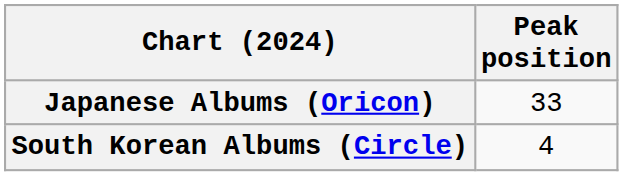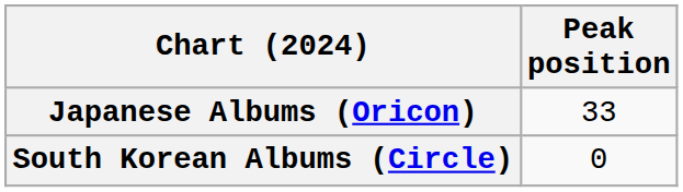South Korean Albums (Circle) | Peak position: 4 -> 0
